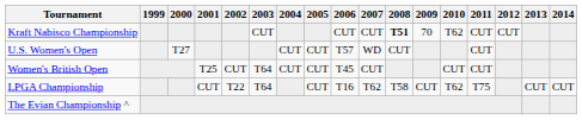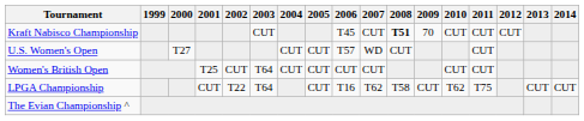Kraft Nabisco Championship | 2006: CUT -> T45
Kraft Nabisco Championship | 2010: T62 -> CUT
Women's British Open | 2006: T45 -> CUT
